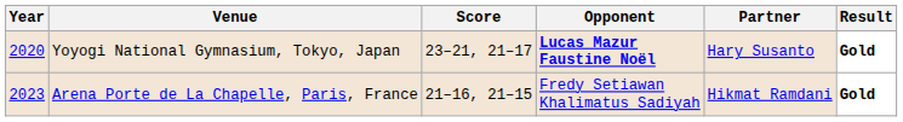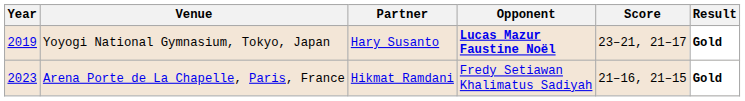columns swapped: Partner <-> Score
Yoyogi National Gymnasium, Tokyo, Japan | Year: 2020 -> 2019
